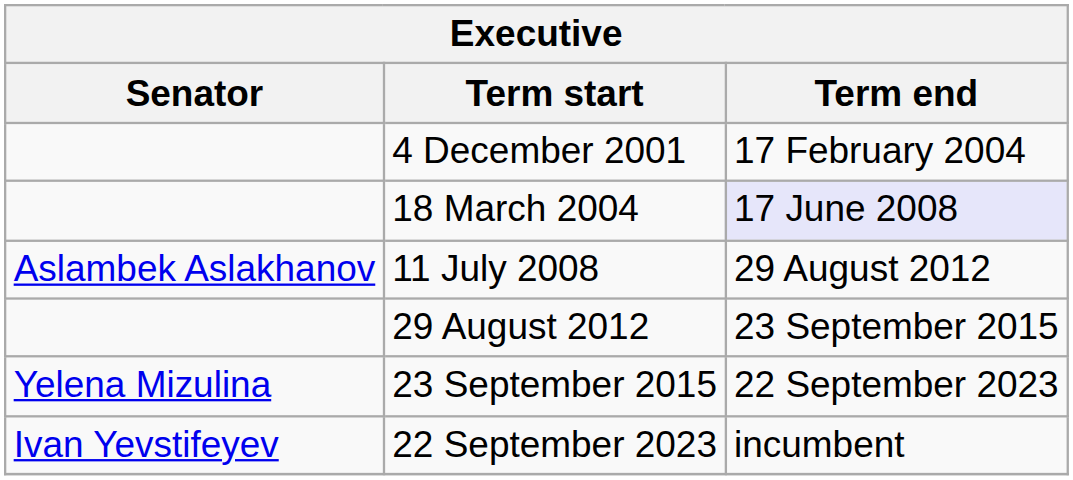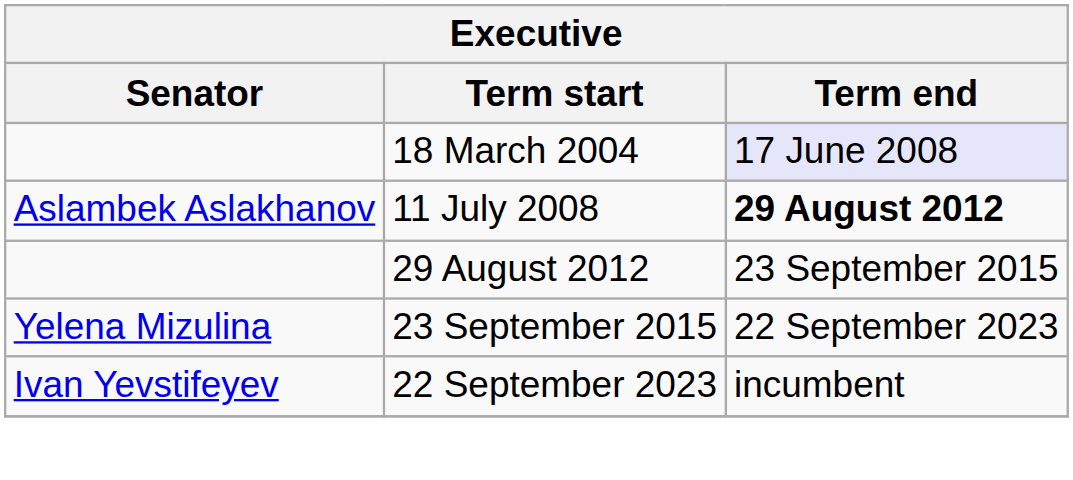- row: 4 December 2001 | 17 February 2004
11 July 2008 | Term end: normal -> bold
